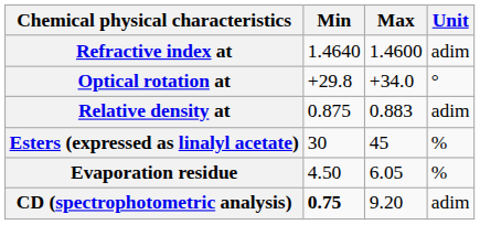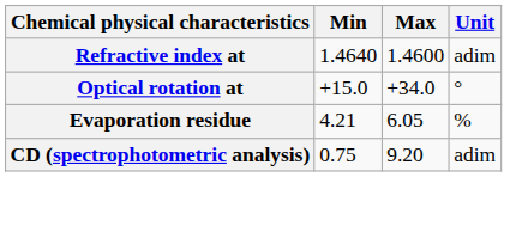Optical rotation at | Min: +29.8 -> +15.0
- row: Relative density at | 0.875 | 0.883 | adim
- row: Esters (expressed as linalyl acetate) | 30 | 45 | %
Evaporation residue | Min: 4.50 -> 4.21
CD (spectrophotometric analysis) | Min: bold -> normal
